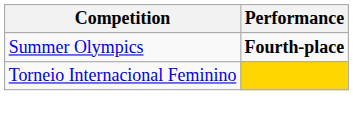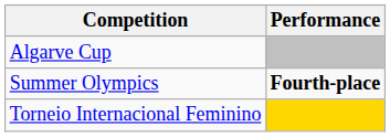+ row: Algarve Cup
